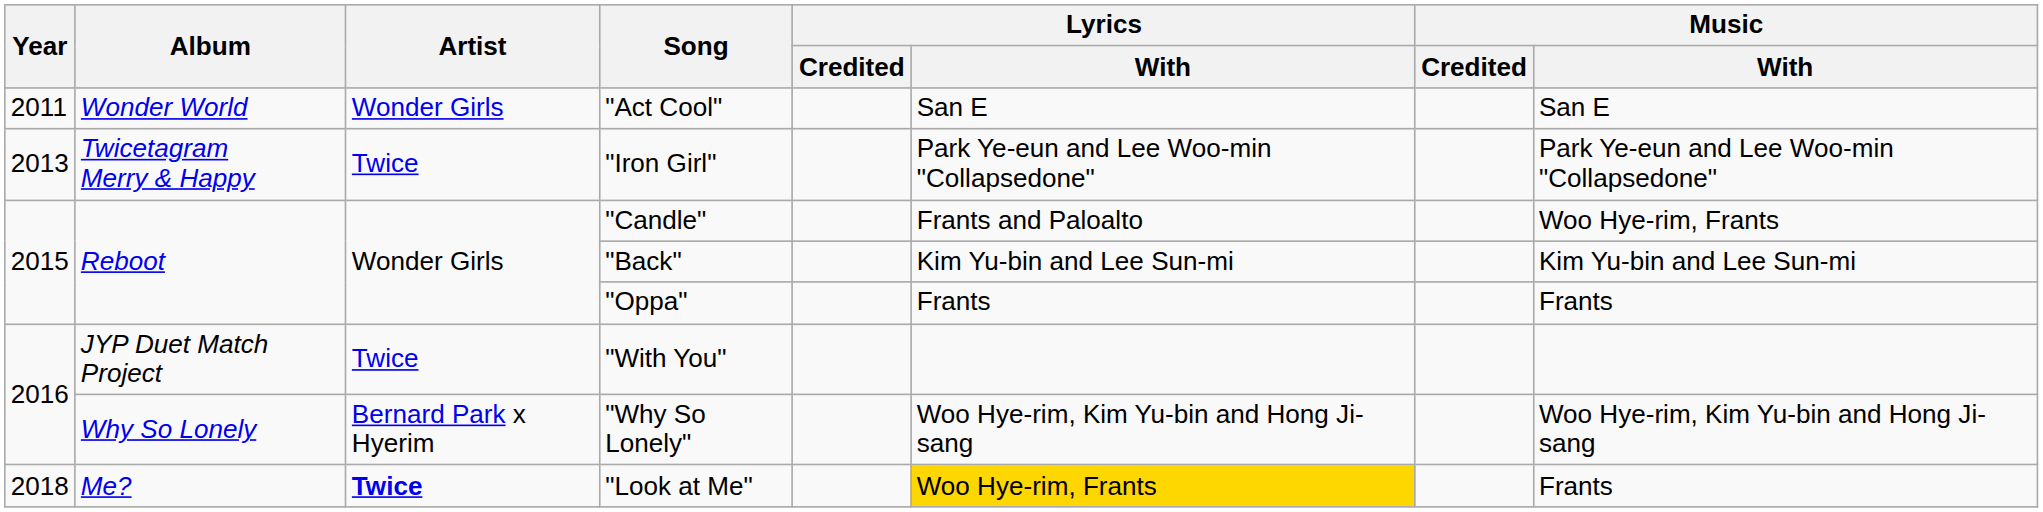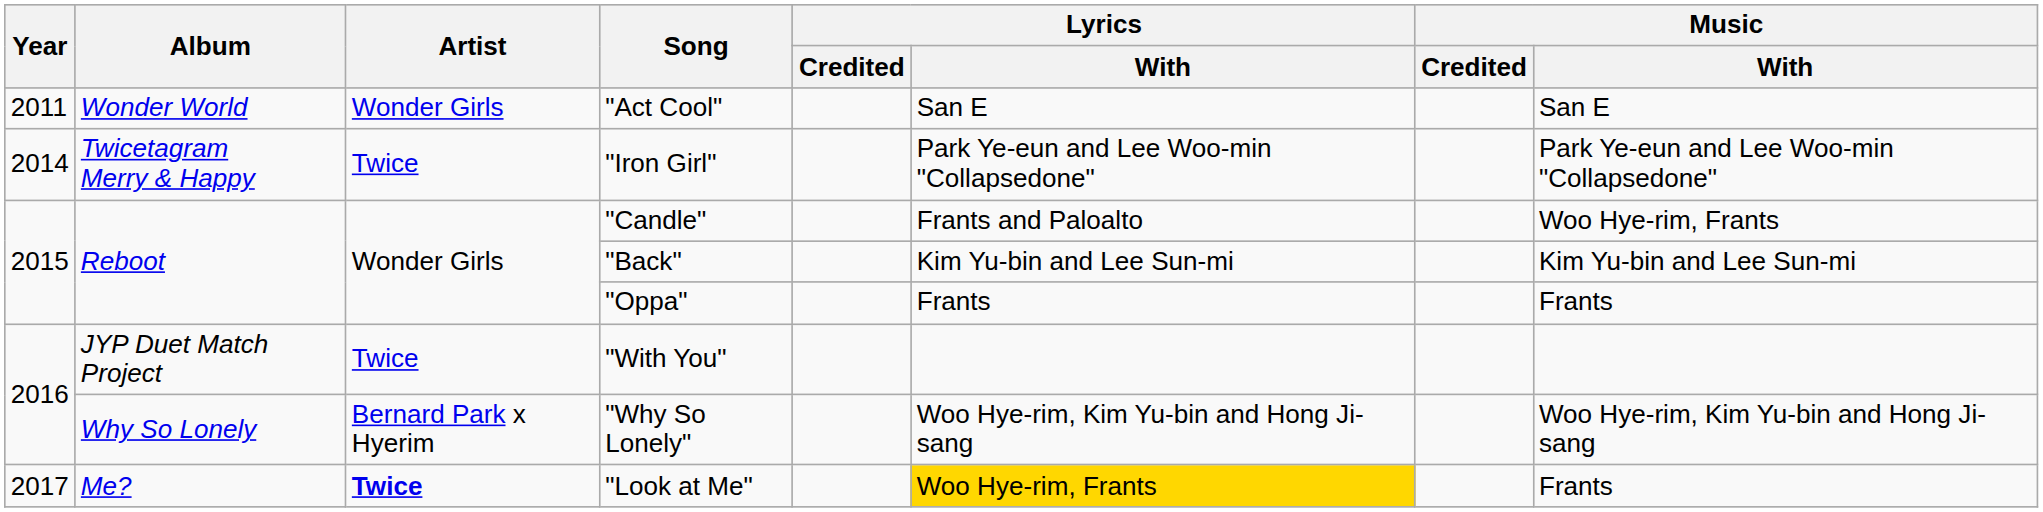"Iron Girl" | Year: 2013 -> 2014
"Look at Me" | Year: 2018 -> 2017
